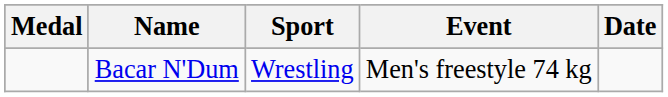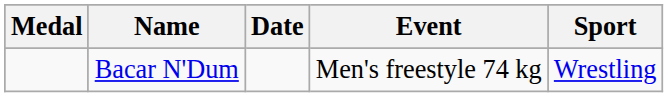columns swapped: Sport <-> Date
